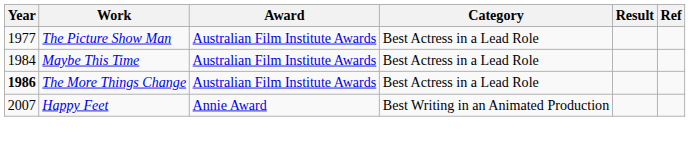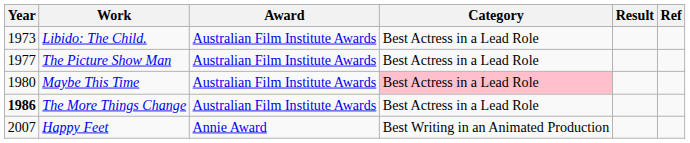+ row: 1973 | Libido: The Child. | Australian Film Institute Awards | Best Actress in a Lead Role
Maybe This Time | Year: 1984 -> 1980
Maybe This Time | Category: no background -> pink background
